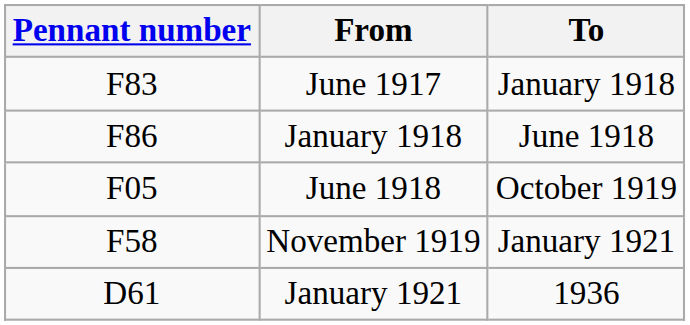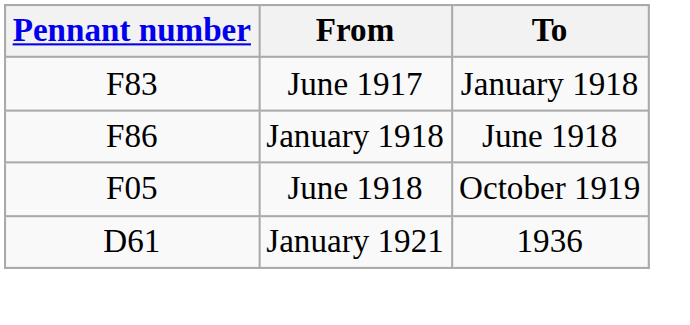- row: F58 | November 1919 | January 1921
